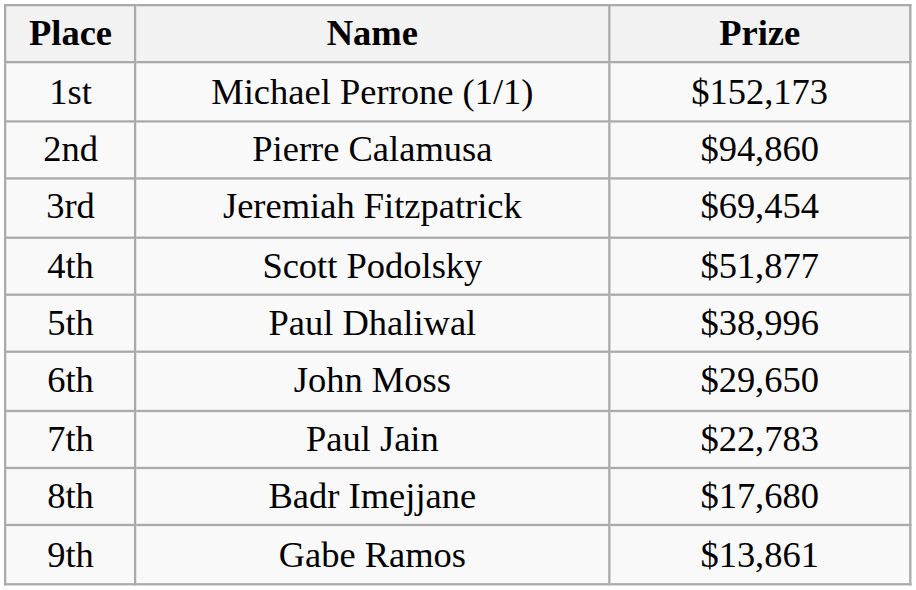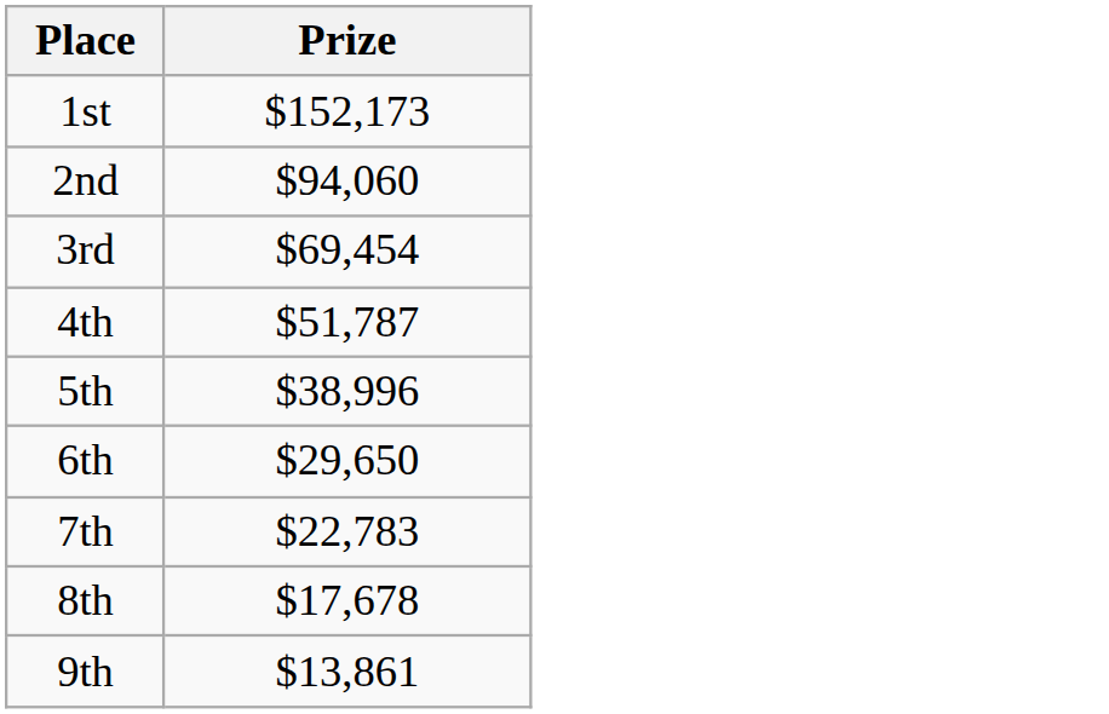- column: Name | Michael Perrone (1/1) | Pierre Calamusa | Jeremiah Fitzpatrick | Scott Podolsky | Paul Dhaliwal | John Moss | Paul Jain | Badr Imejjane | Gabe Ramos
2nd | Prize: $94,860 -> $94,060
4th | Prize: $51,877 -> $51,787
8th | Prize: $17,680 -> $17,678
